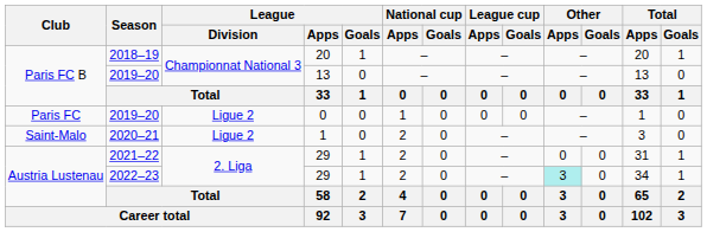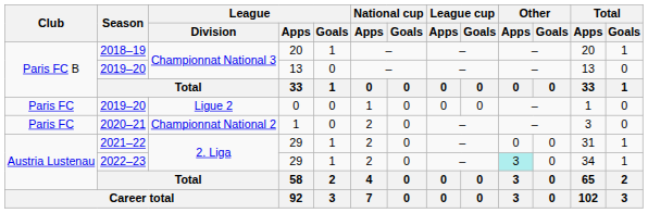2020–21 | Club: Saint-Malo -> Paris FC
2020–21 | League / Division: Ligue 2 -> Championnat National 2
